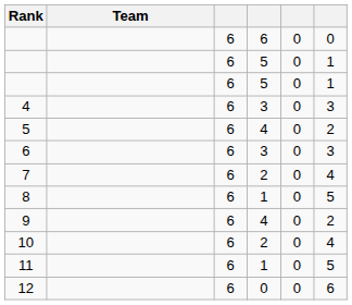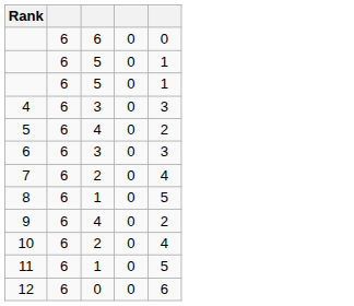- column: Team
